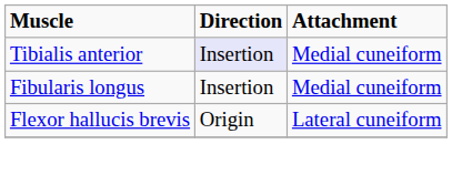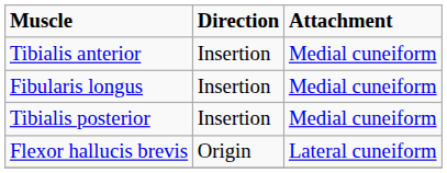Tibialis anterior | Direction: lavender background -> no background
+ row: Tibialis posterior | Insertion | Medial cuneiform
